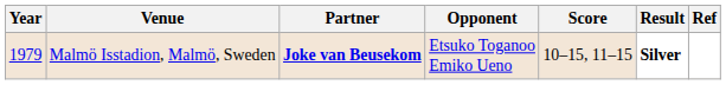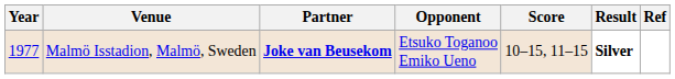Malmö Isstadion, Malmö, Sweden | Year: 1979 -> 1977
